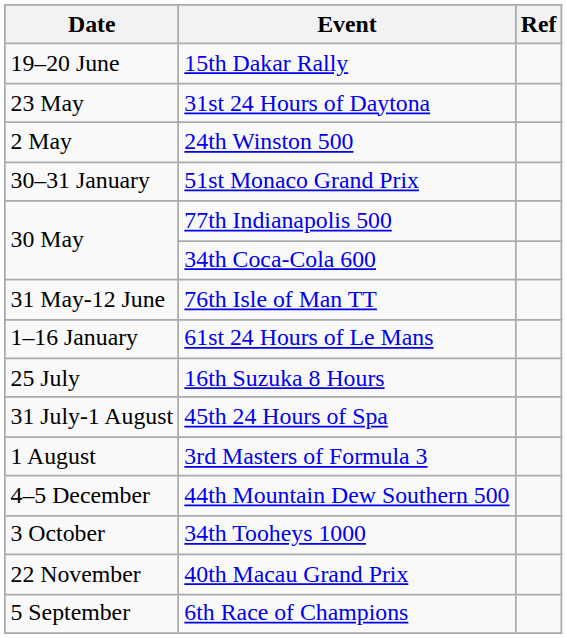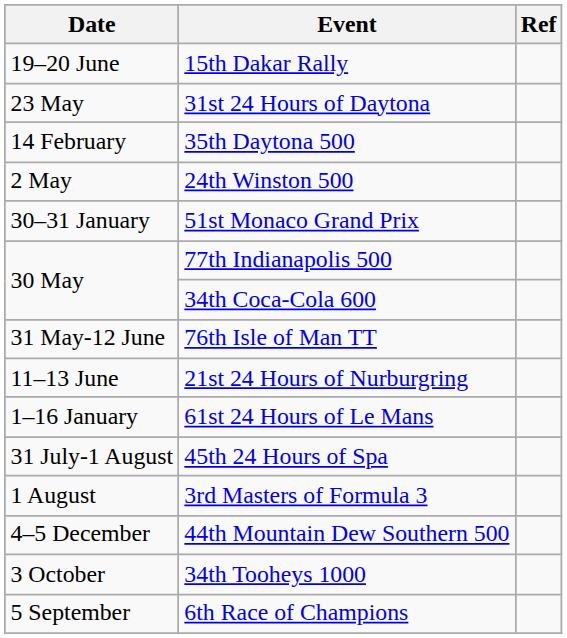+ row: 14 February | 35th Daytona 500
+ row: 11–13 June | 21st 24 Hours of Nurburgring
- row: 25 July | 16th Suzuka 8 Hours
- row: 22 November | 40th Macau Grand Prix
